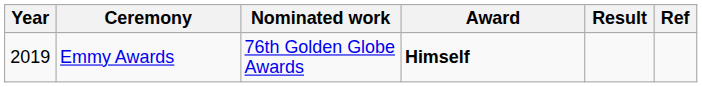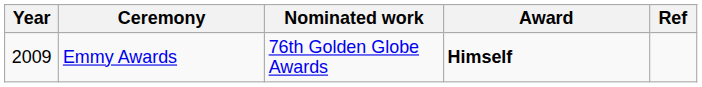- column: Result
Emmy Awards | Year: 2019 -> 2009
